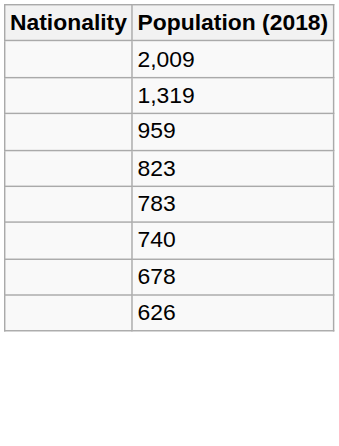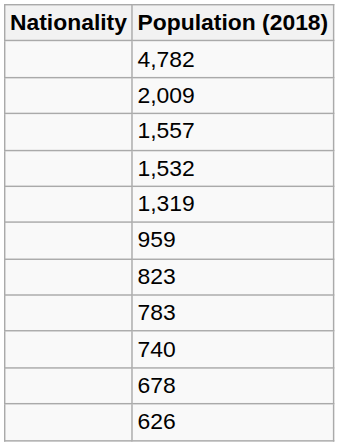+ row: 4,782
+ row: 1,557
+ row: 1,532
